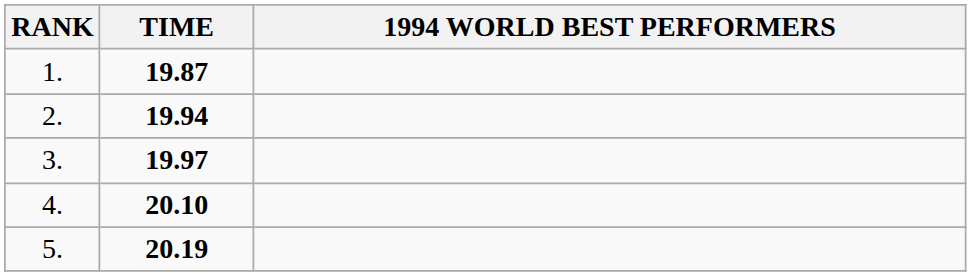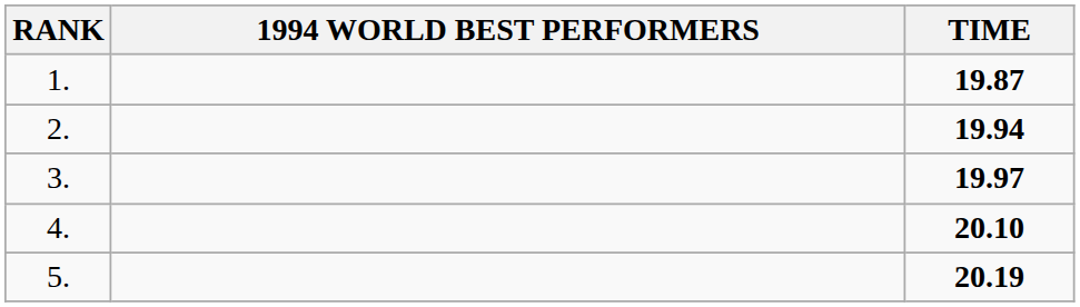columns swapped: 1994 WORLD BEST PERFORMERS <-> TIME
